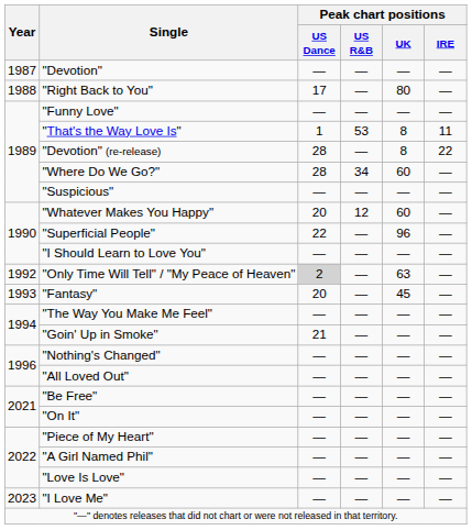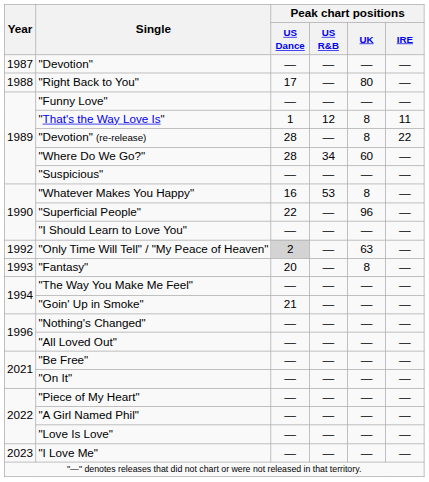"That's the Way Love Is" | Peak chart positions / US R&B: 53 -> 12
"Whatever Makes You Happy" | Peak chart positions / US Dance: 20 -> 16
"Whatever Makes You Happy" | Peak chart positions / US R&B: 12 -> 53
"Whatever Makes You Happy" | Peak chart positions / UK: 60 -> 8
"Fantasy" | Peak chart positions / UK: 45 -> 8
